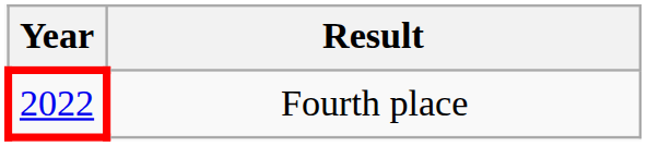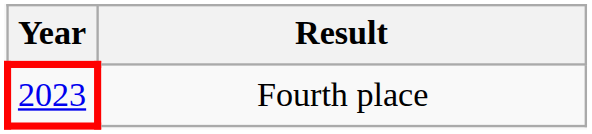Fourth place | Year: 2022 -> 2023
